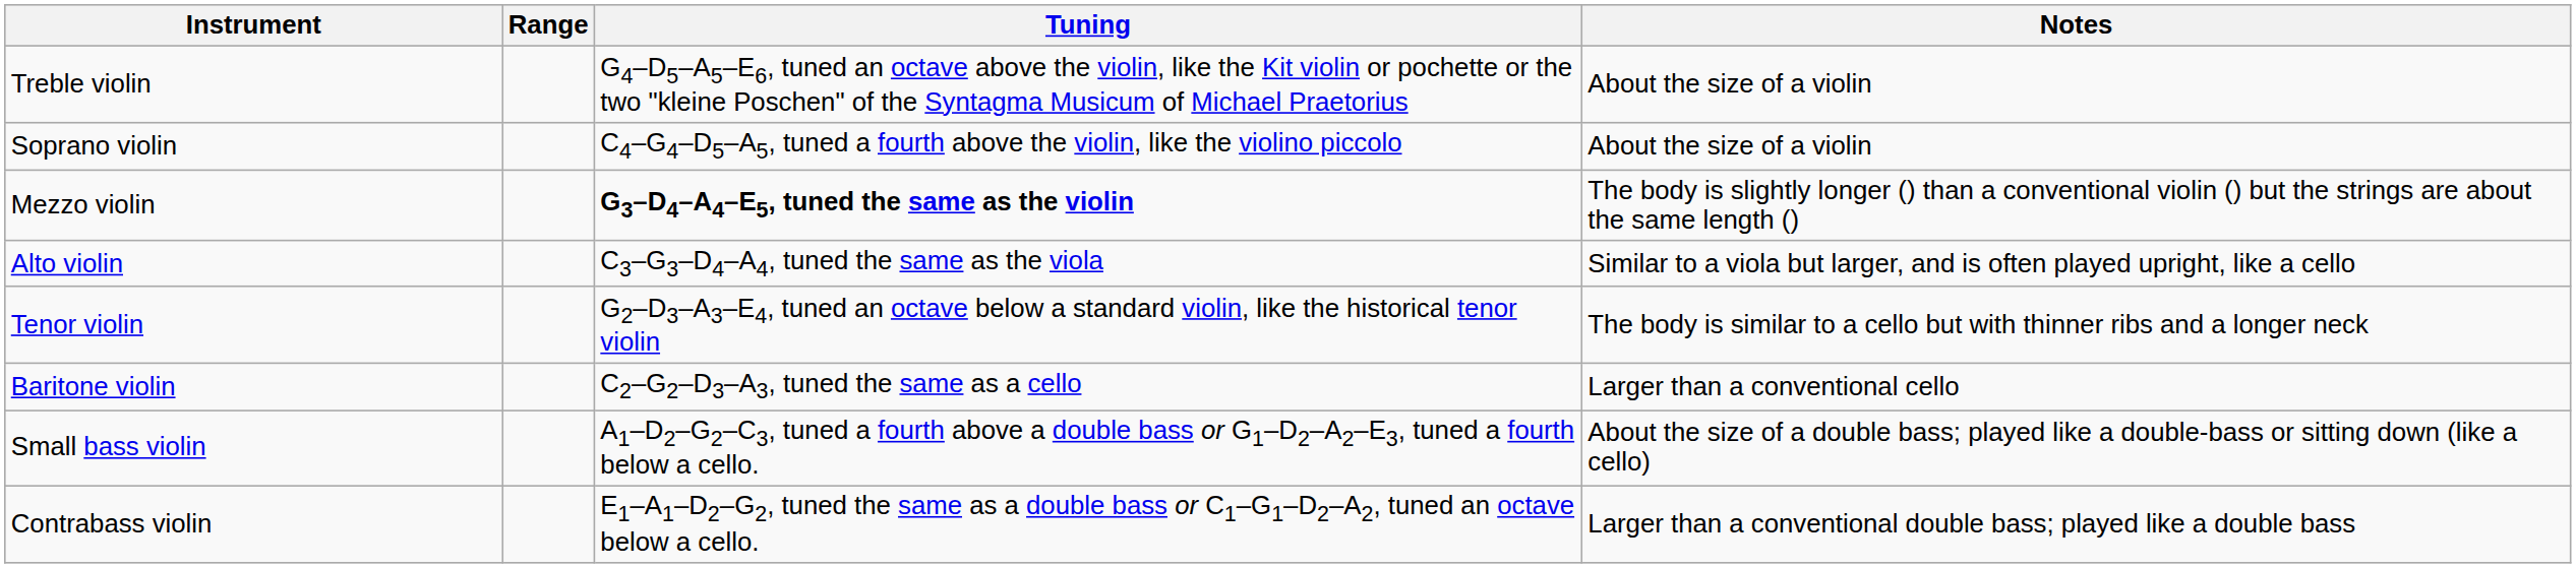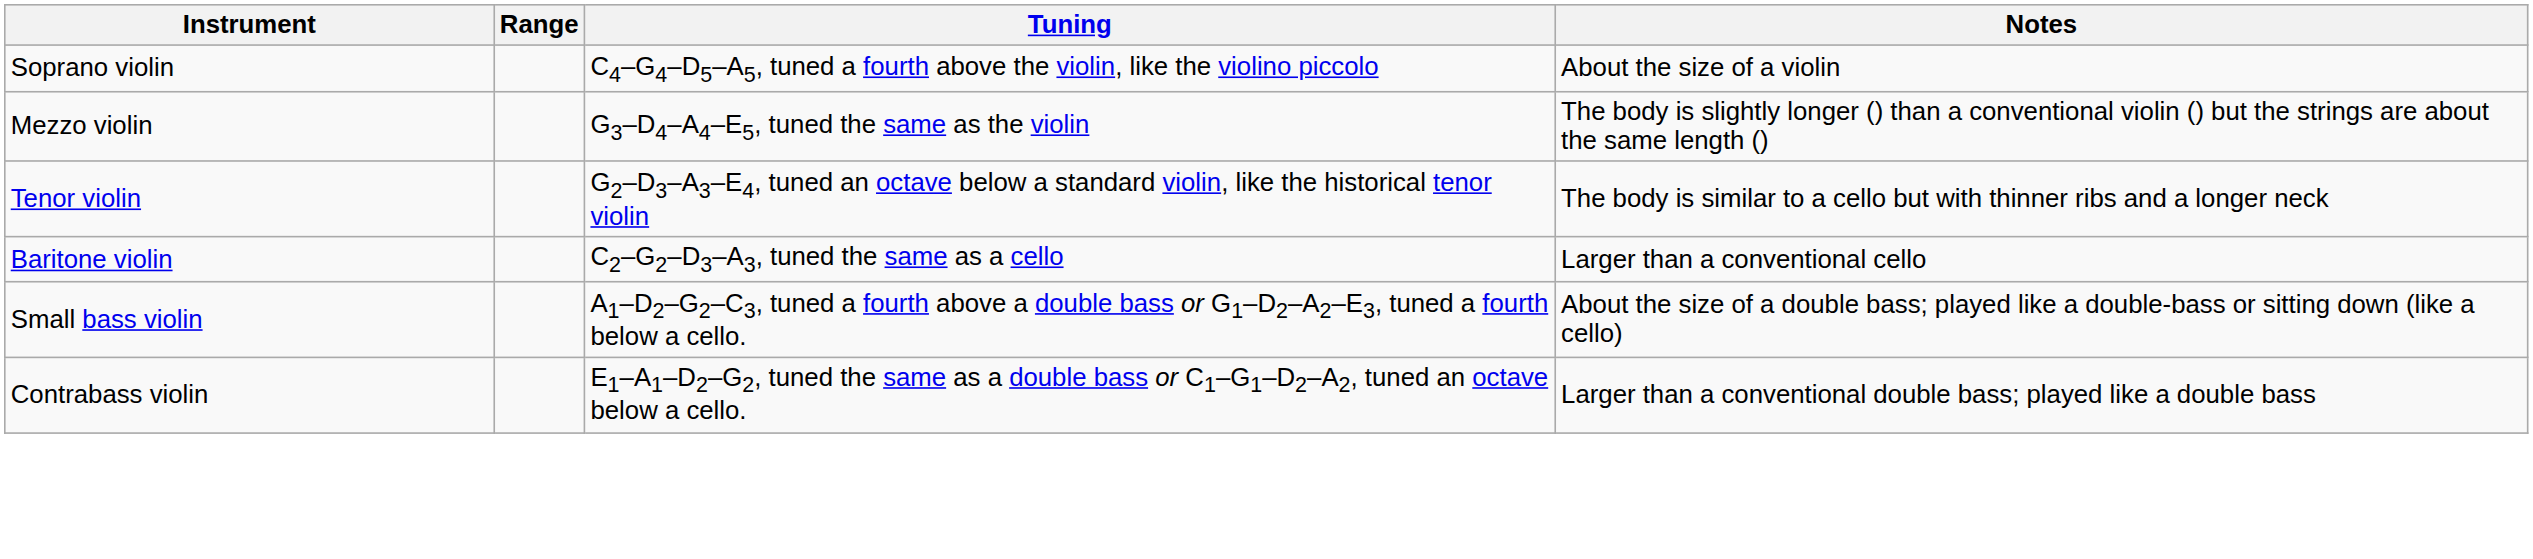- row: Treble violin | G4–D5–A5–E6, tuned an octave above the violin, like the Kit violin or pochette or the two "kleine Poschen" of the Syntagma Musicum of Michael Praetorius | About the size of a violin
Mezzo violin | Tuning: bold -> normal
- row: Alto violin | C3–G3–D4–A4, tuned the same as the viola | Similar to a viola but larger, and is often played upright, like a cello
